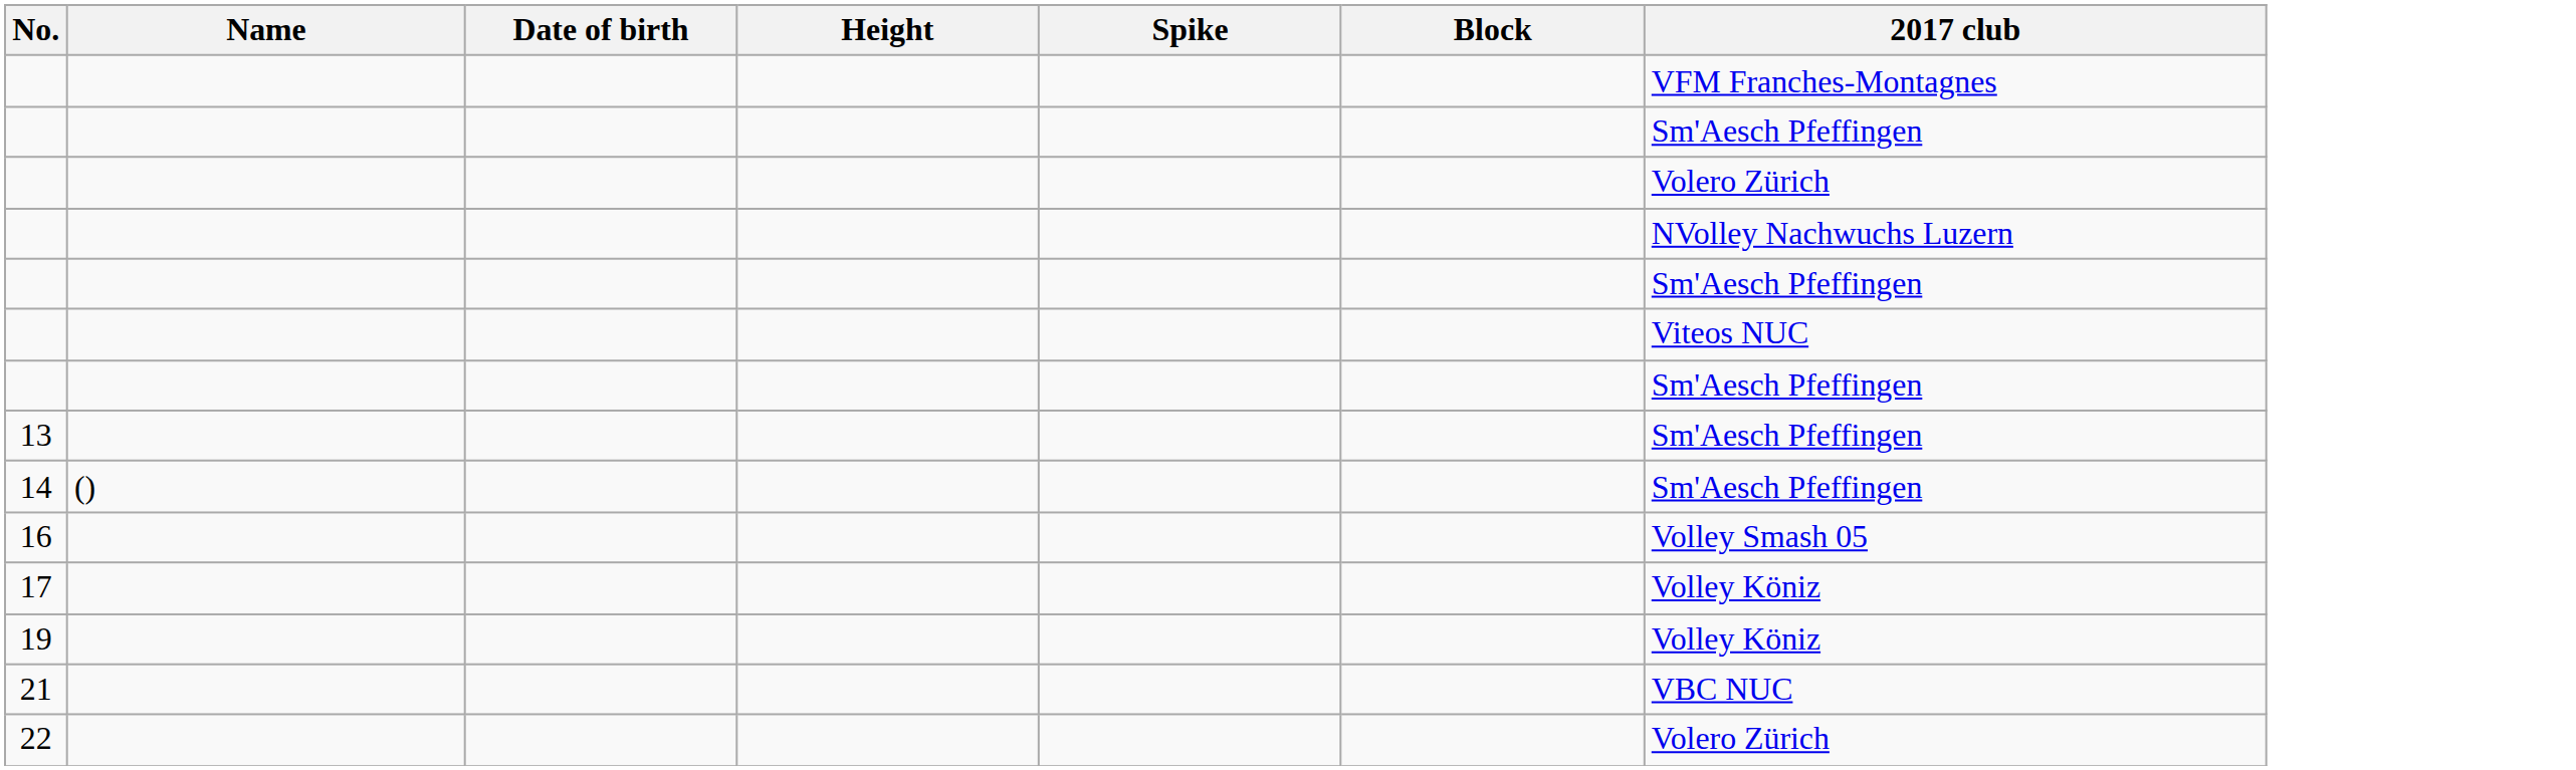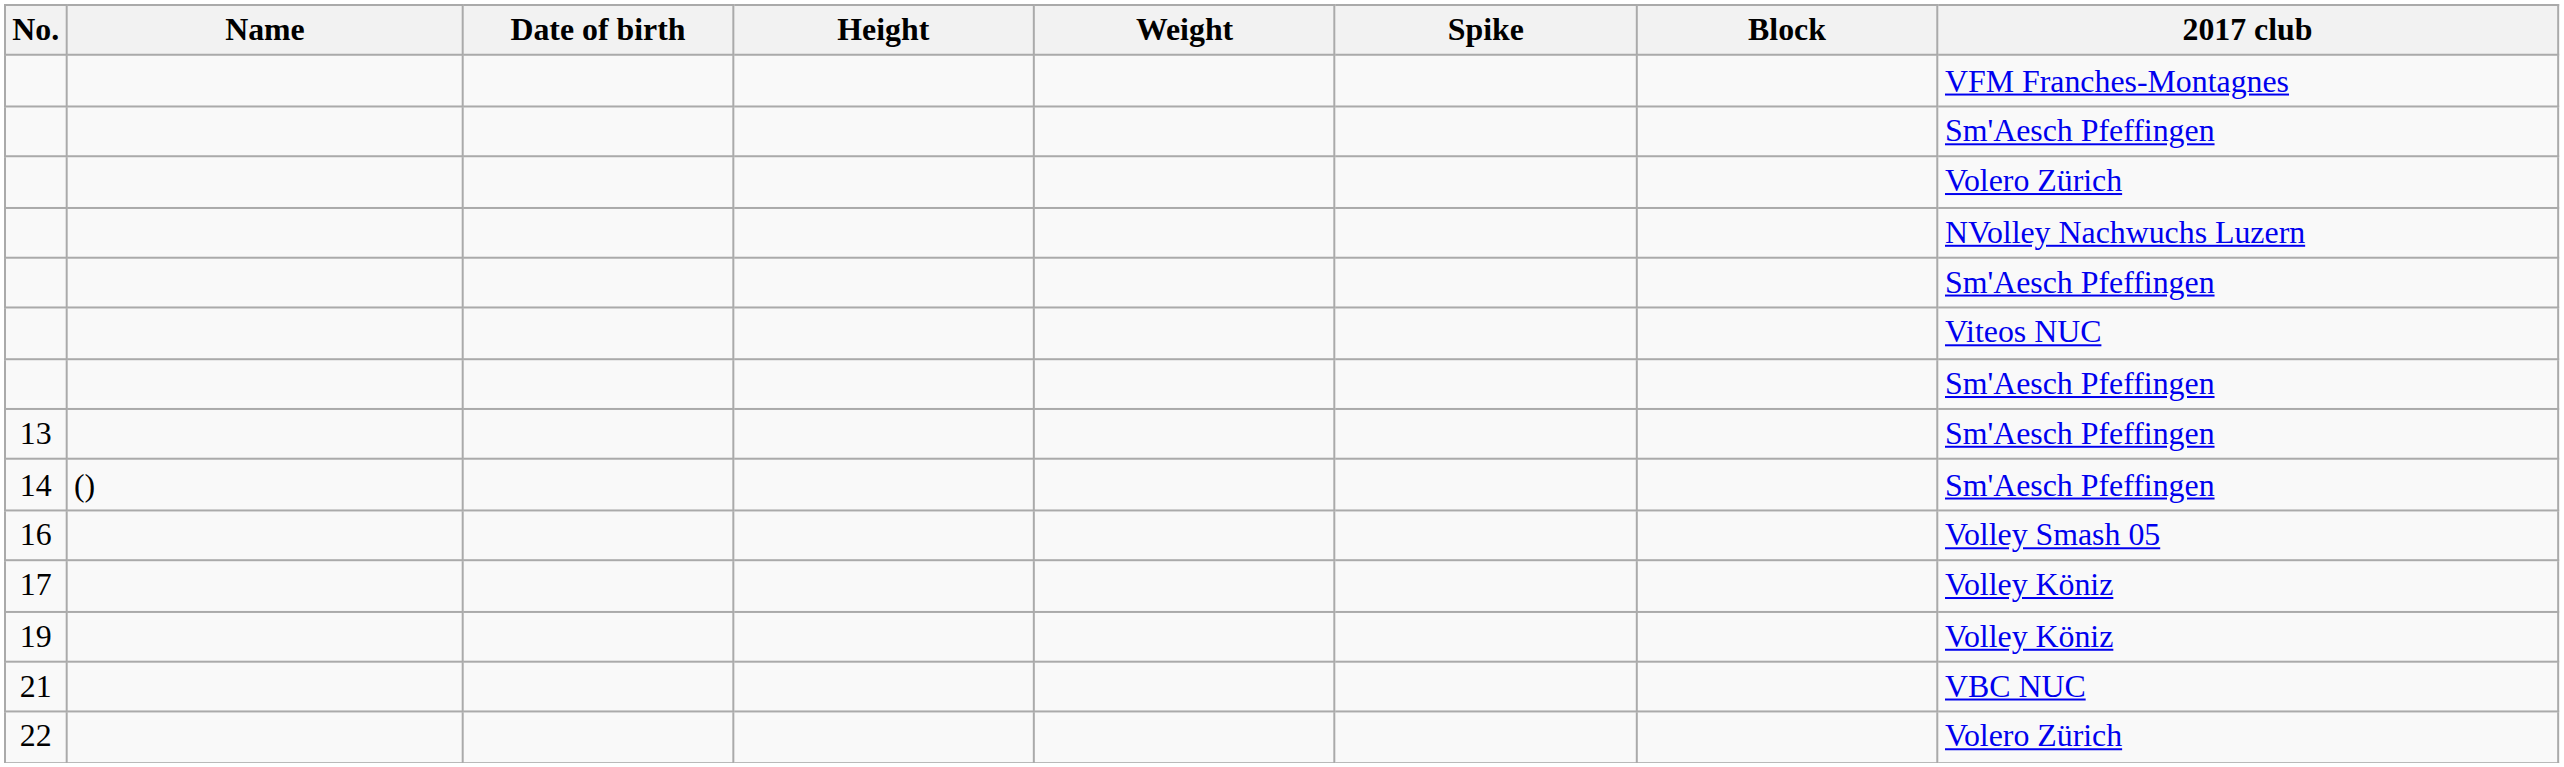+ column: Weight
